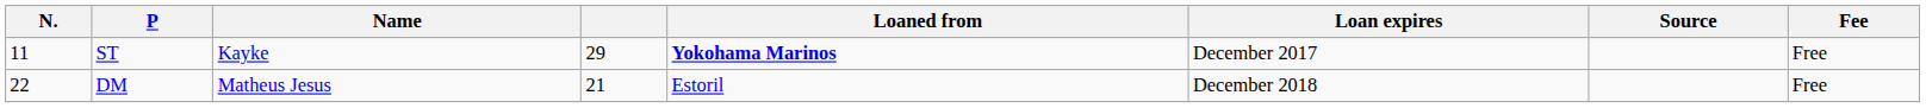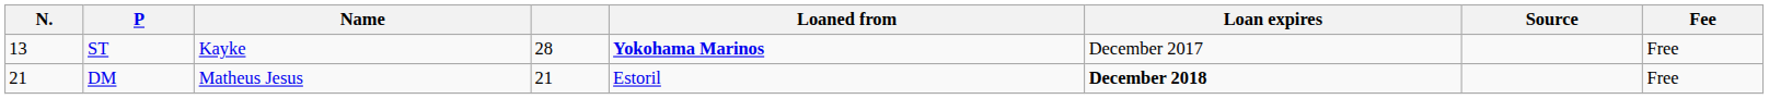ST | N.: 11 -> 13
ST | column 4: 29 -> 28
DM | N.: 22 -> 21
DM | Loan expires: normal -> bold
